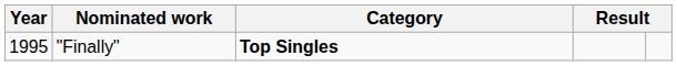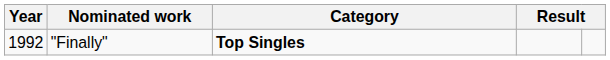"Finally" | Year: 1995 -> 1992
